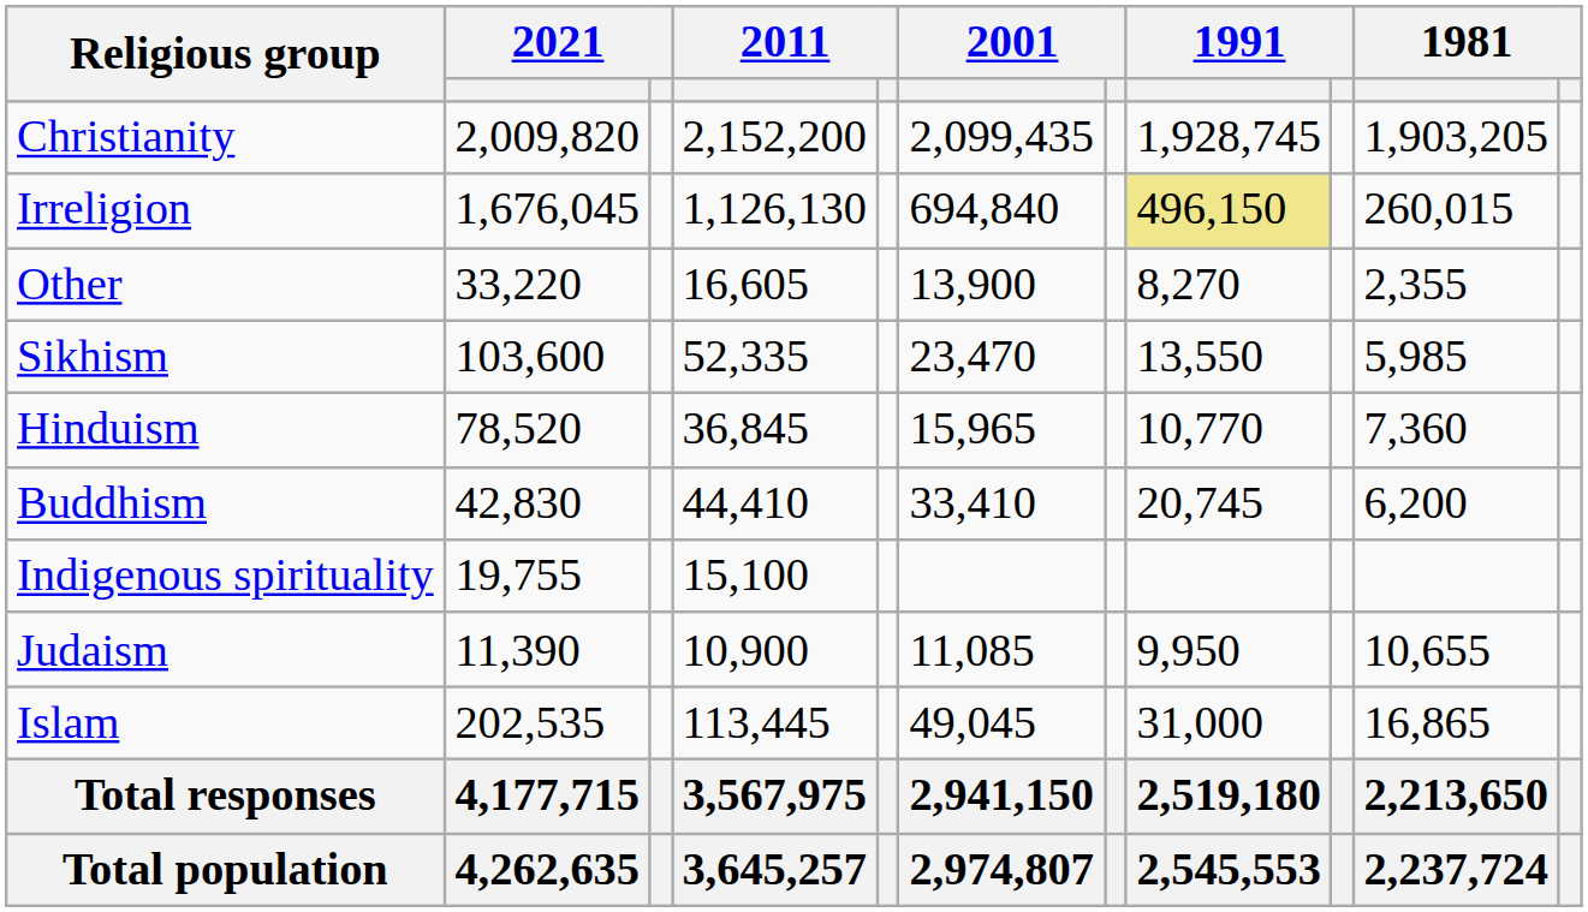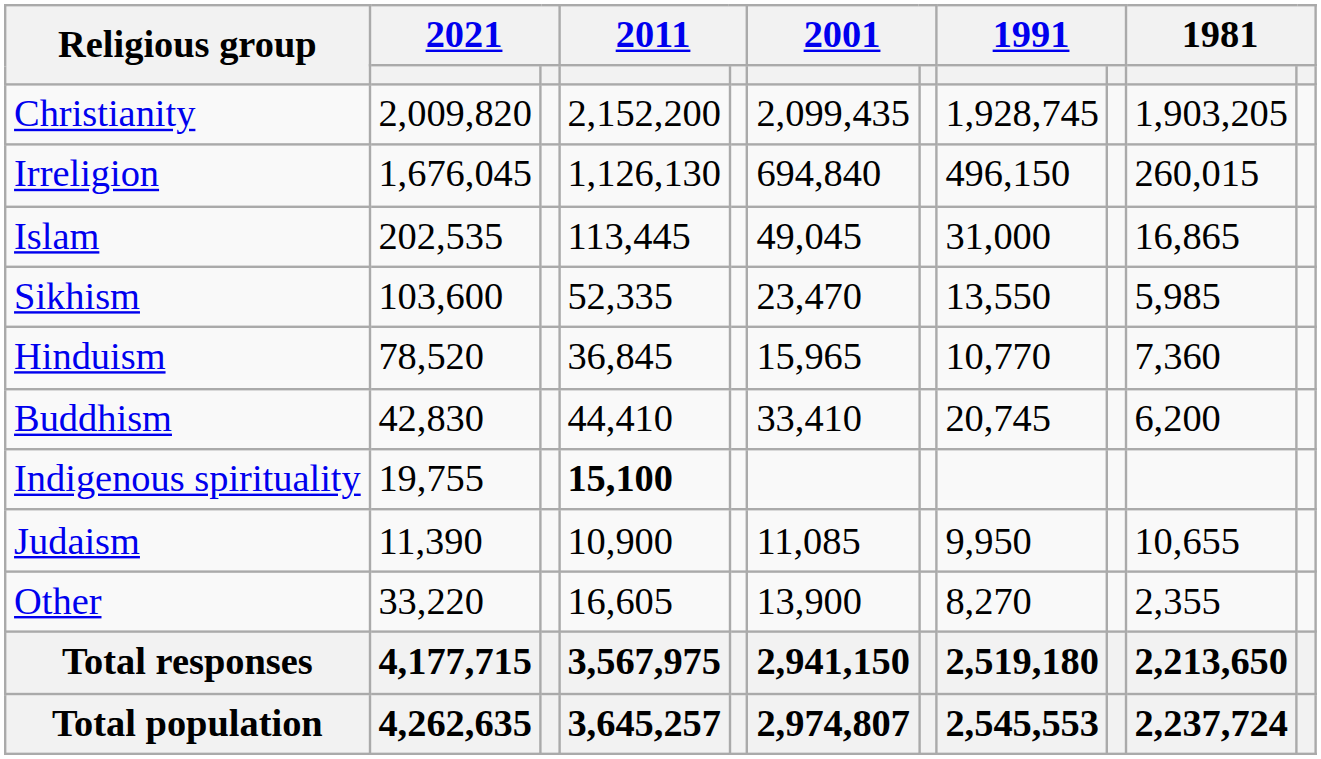Irreligion | column 8: khaki background -> no background
rows swapped: Islam <-> Other
Indigenous spirituality | column 4: normal -> bold
